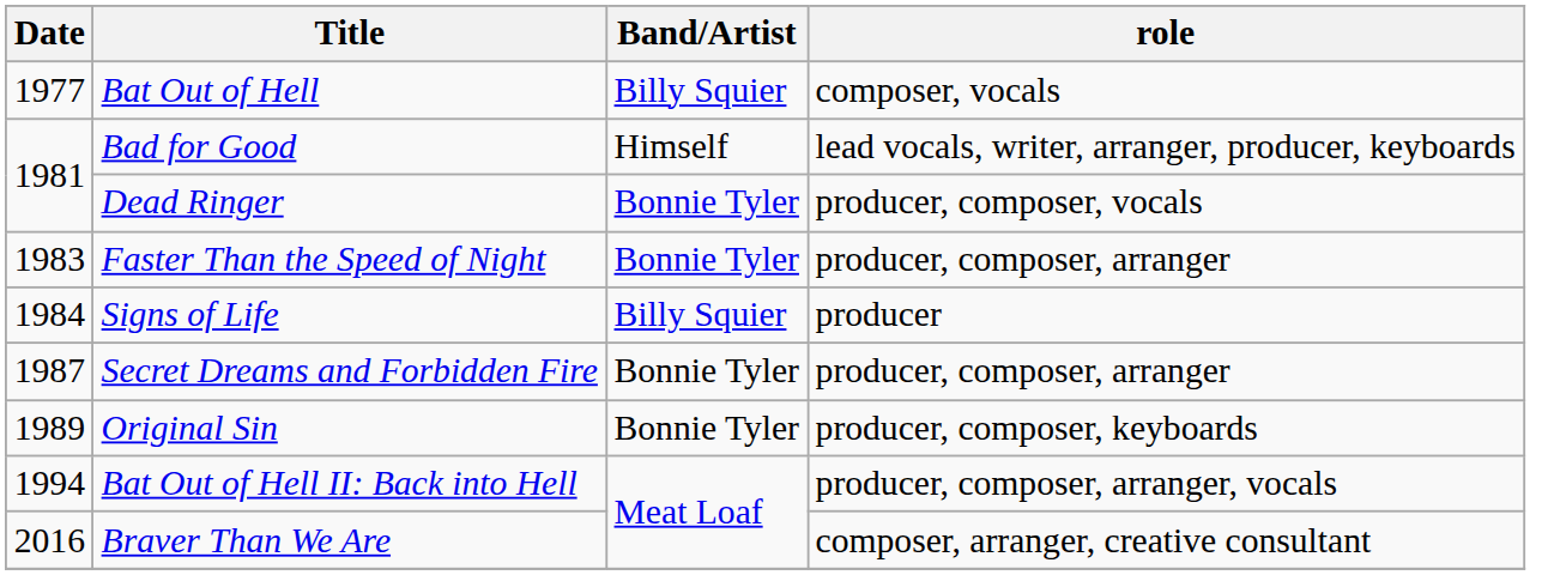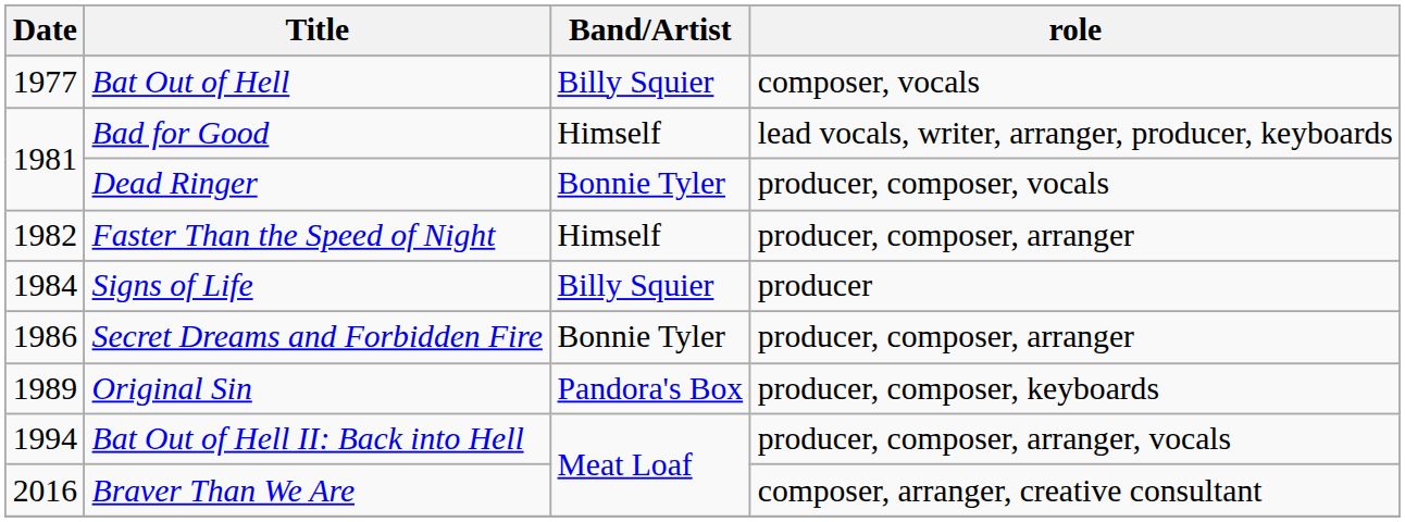Faster Than the Speed of Night | Date: 1983 -> 1982
Faster Than the Speed of Night | Band/Artist: Bonnie Tyler -> Himself
Secret Dreams and Forbidden Fire | Date: 1987 -> 1986
Original Sin | Band/Artist: Bonnie Tyler -> Pandora's Box
